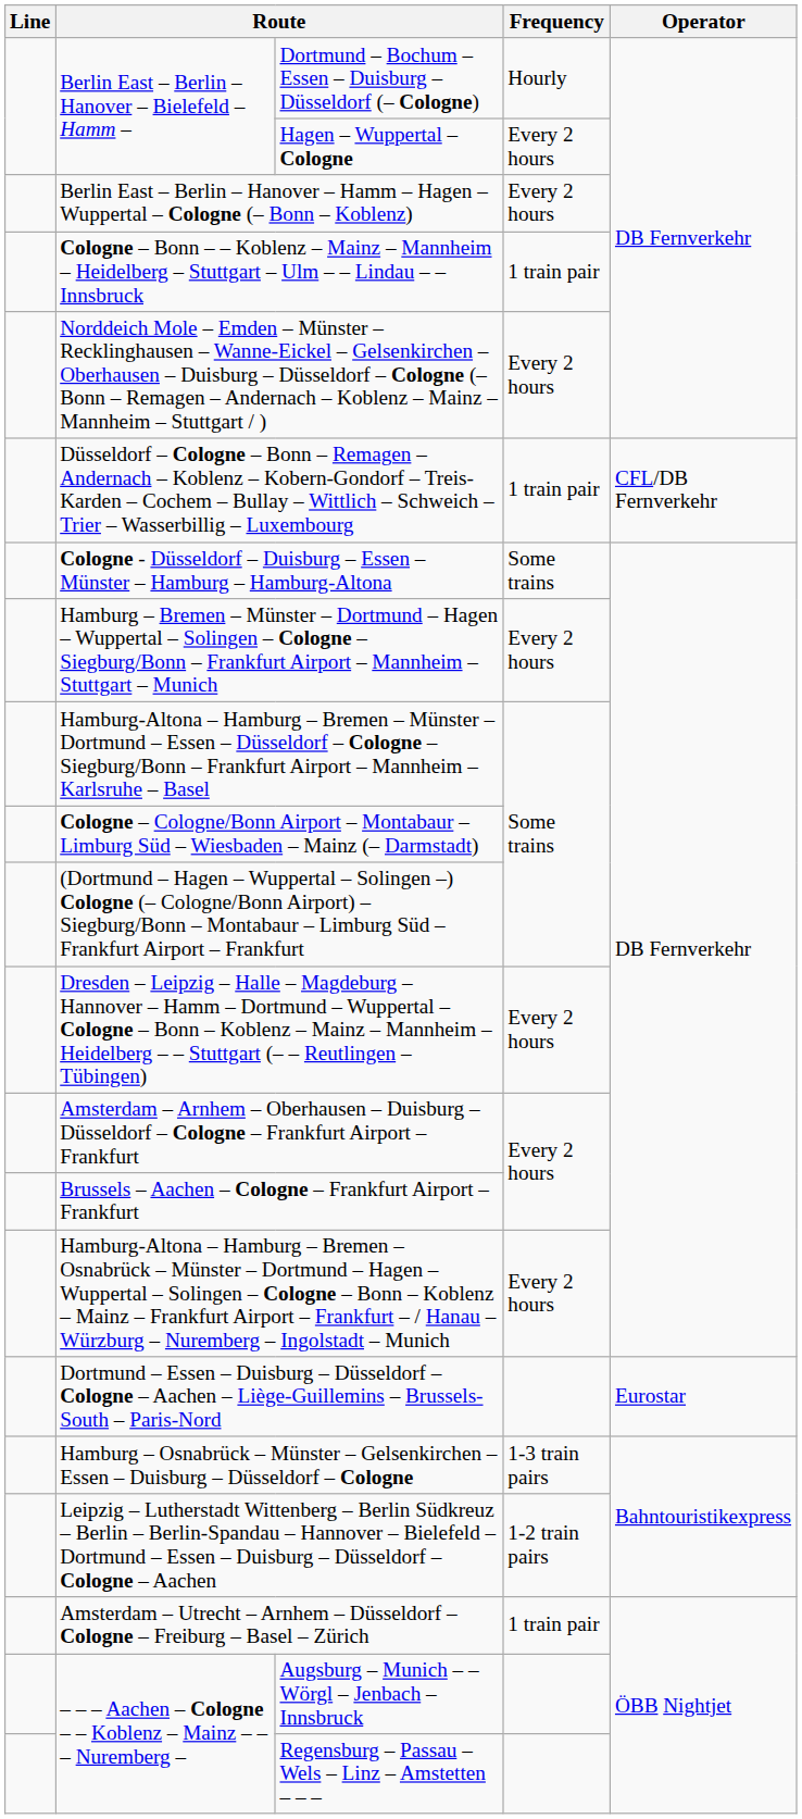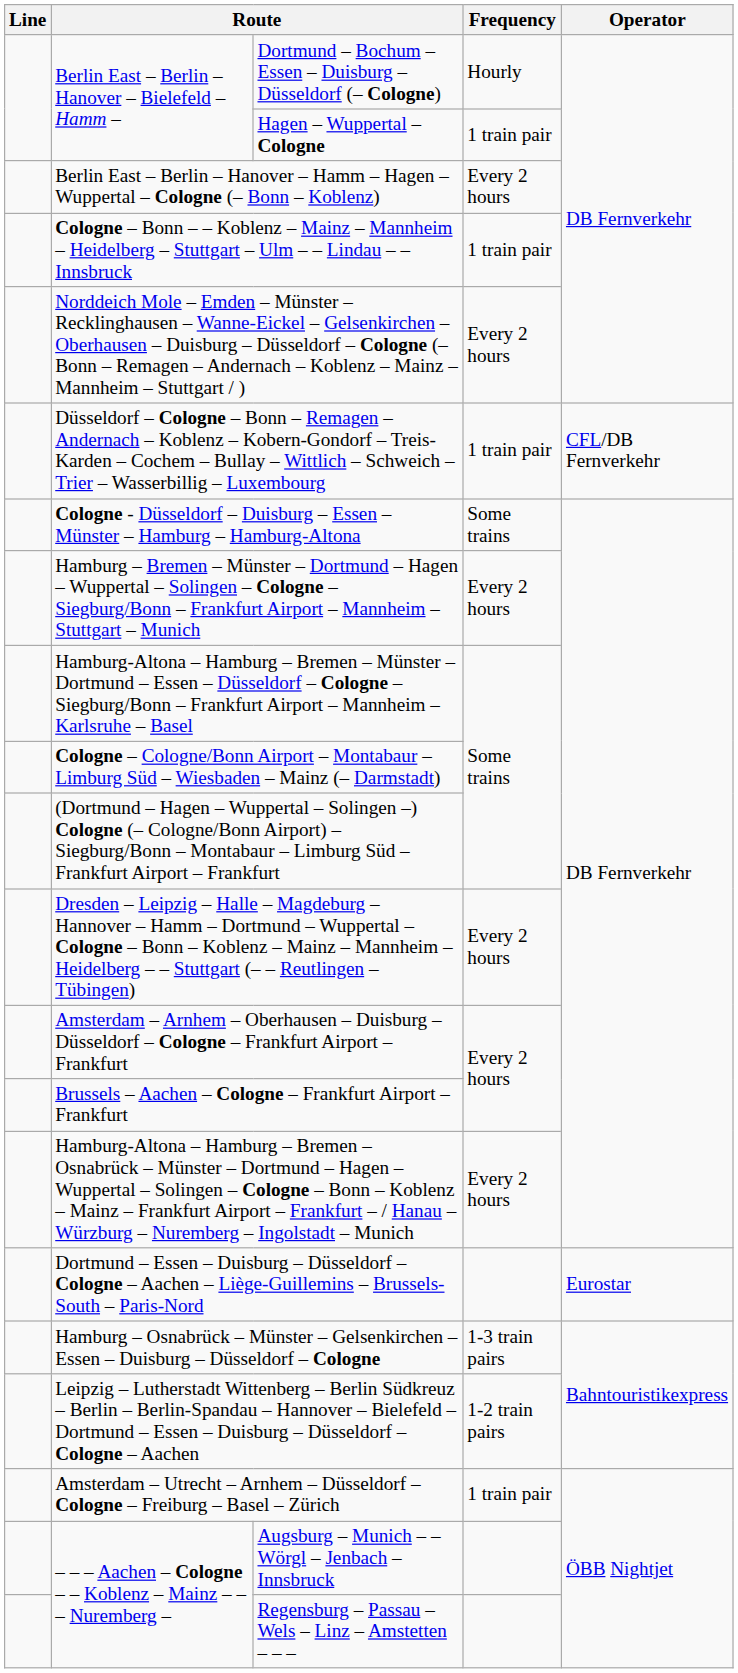Hagen – Wuppertal – Cologne | Frequency: Every 2 hours -> 1 train pair
